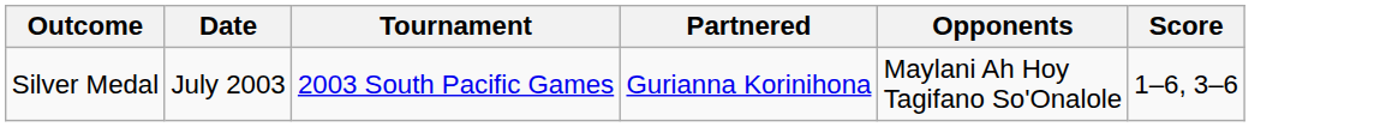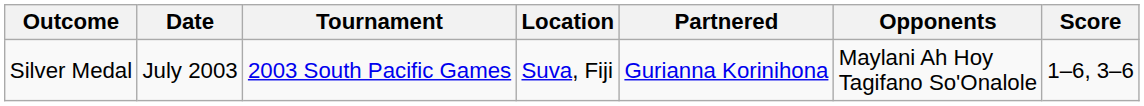+ column: Location | Suva, Fiji
